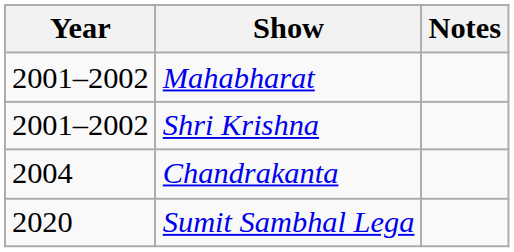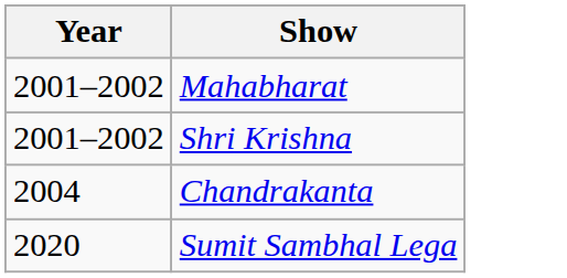- column: Notes
